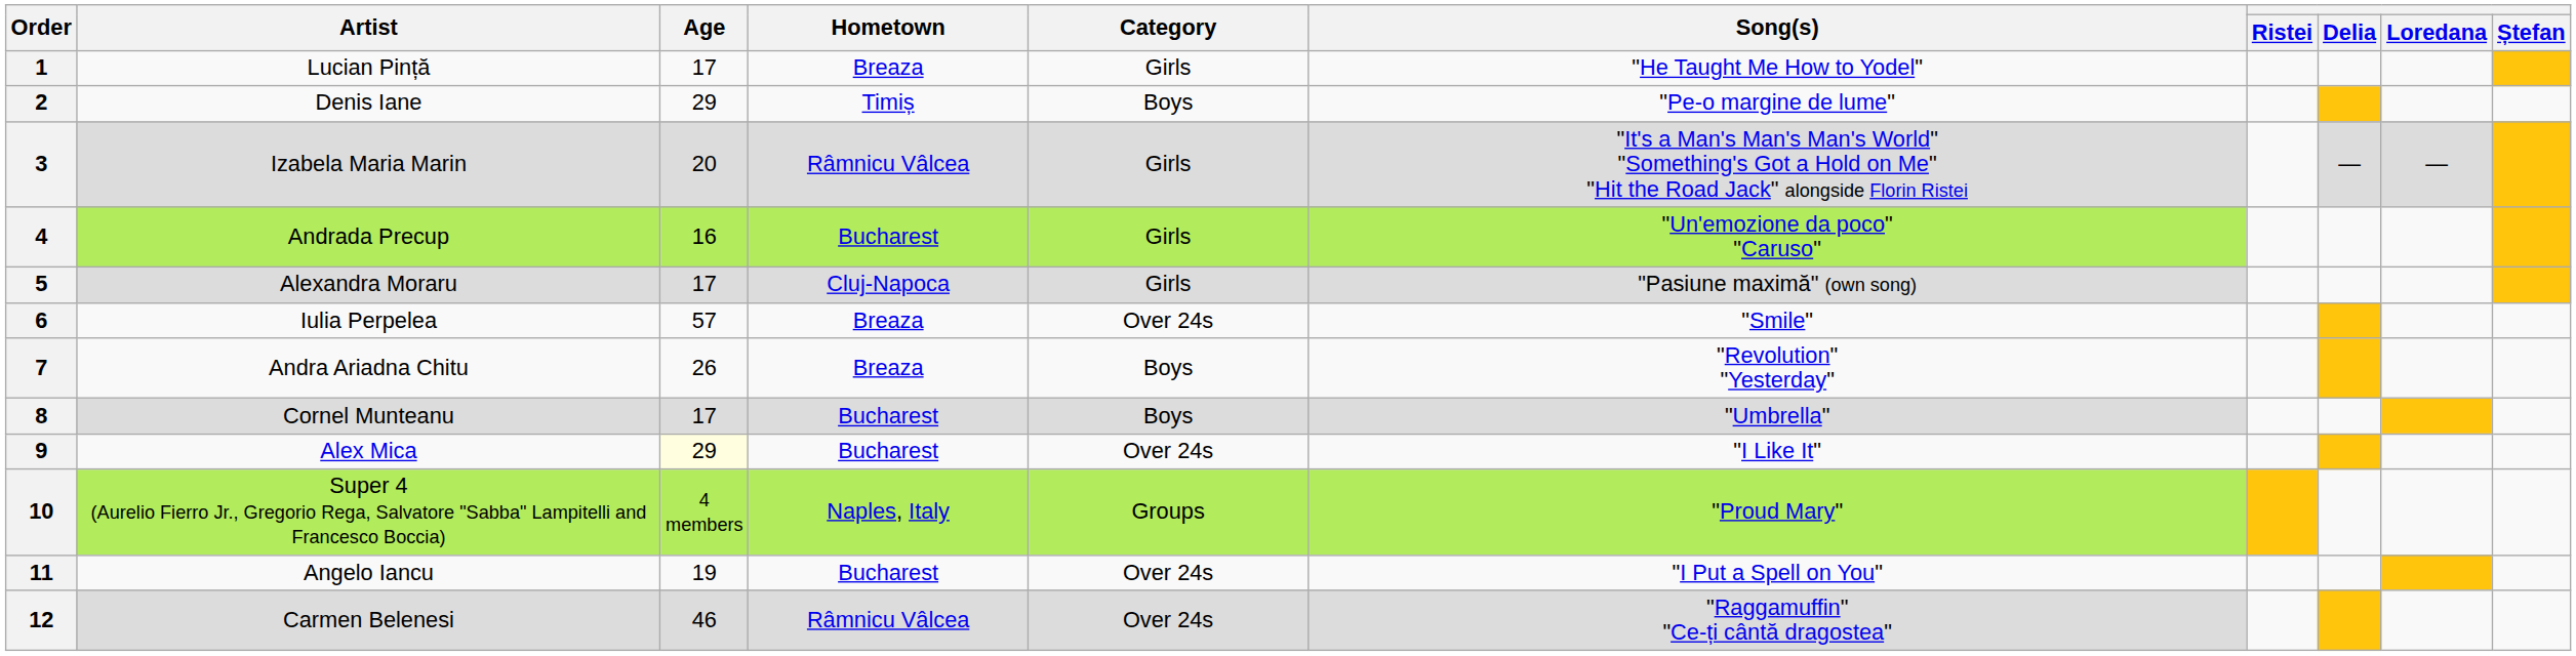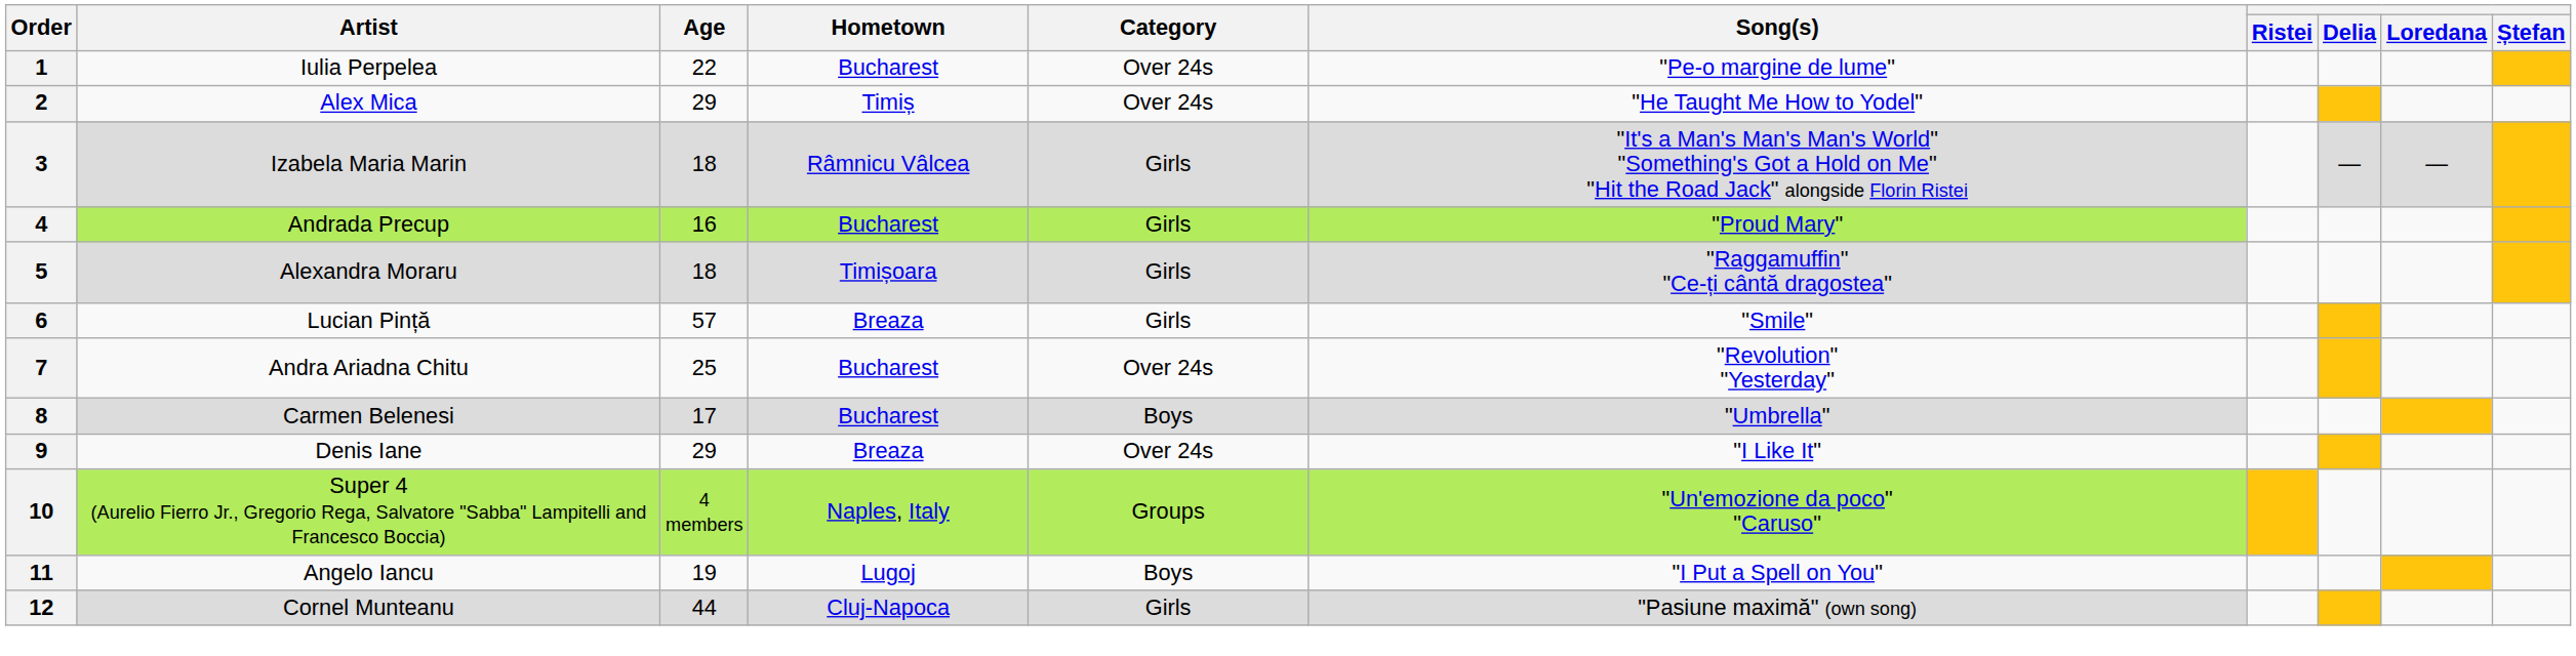1 | Artist: Lucian Pință -> Iulia Perpelea
1 | Age: 17 -> 22
1 | Hometown: Breaza -> Bucharest
1 | Category: Girls -> Over 24s
1 | Song(s): "He Taught Me How to Yodel" -> "Pe-o margine de lume"
2 | Artist: Denis Iane -> Alex Mica
2 | Category: Boys -> Over 24s
2 | Song(s): "Pe-o margine de lume" -> "He Taught Me How to Yodel"
3 | Age: 20 -> 18
4 | Song(s): "Un'emozione da poco" "Caruso" -> "Proud Mary"
5 | Age: 17 -> 18
5 | Hometown: Cluj-Napoca -> Timișoara
5 | Song(s): "Pasiune maximă" (own song) -> "Raggamuffin" "Ce-ți cântă dragostea"
6 | Artist: Iulia Perpelea -> Lucian Pință
6 | Category: Over 24s -> Girls
7 | Age: 26 -> 25
7 | Hometown: Breaza -> Bucharest
7 | Category: Boys -> Over 24s
8 | Artist: Cornel Munteanu -> Carmen Belenesi
9 | Artist: Alex Mica -> Denis Iane
9 | Age: lightyellow background -> no background
9 | Hometown: Bucharest -> Breaza
10 | Song(s): "Proud Mary" -> "Un'emozione da poco" "Caruso"
11 | Hometown: Bucharest -> Lugoj
11 | Category: Over 24s -> Boys
12 | Artist: Carmen Belenesi -> Cornel Munteanu
12 | Age: 46 -> 44
12 | Hometown: Râmnicu Vâlcea -> Cluj-Napoca
12 | Category: Over 24s -> Girls
12 | Song(s): "Raggamuffin" "Ce-ți cântă dragostea" -> "Pasiune maximă" (own song)
